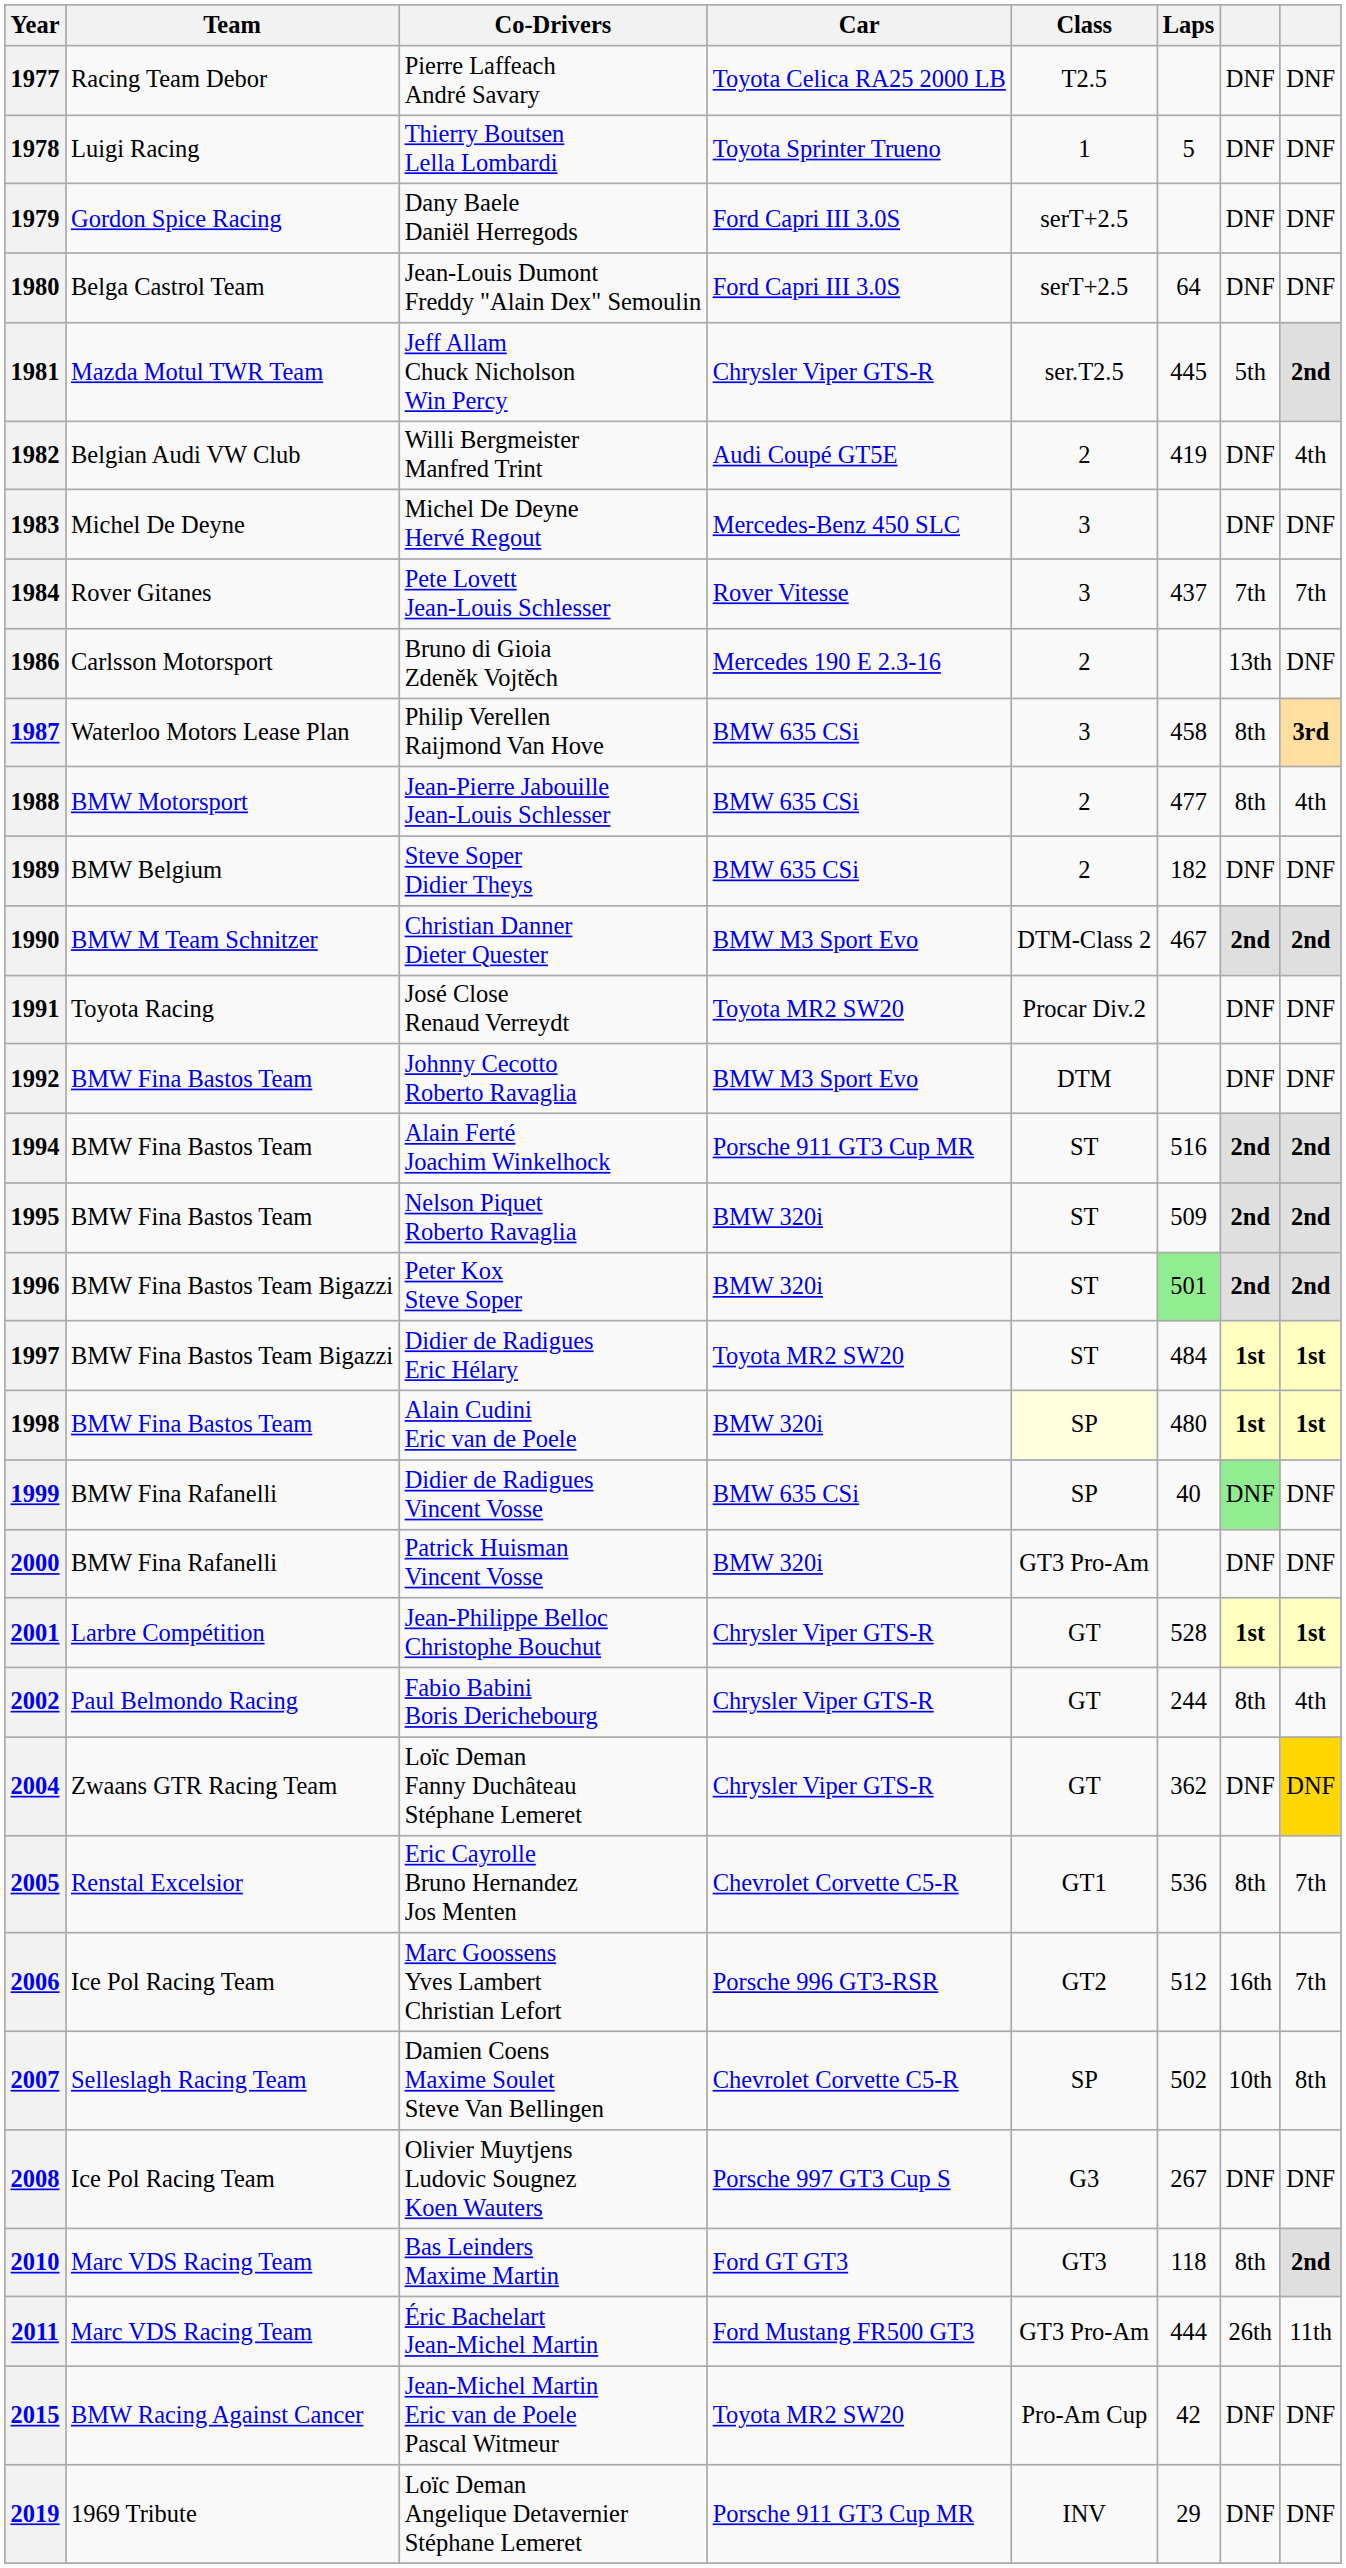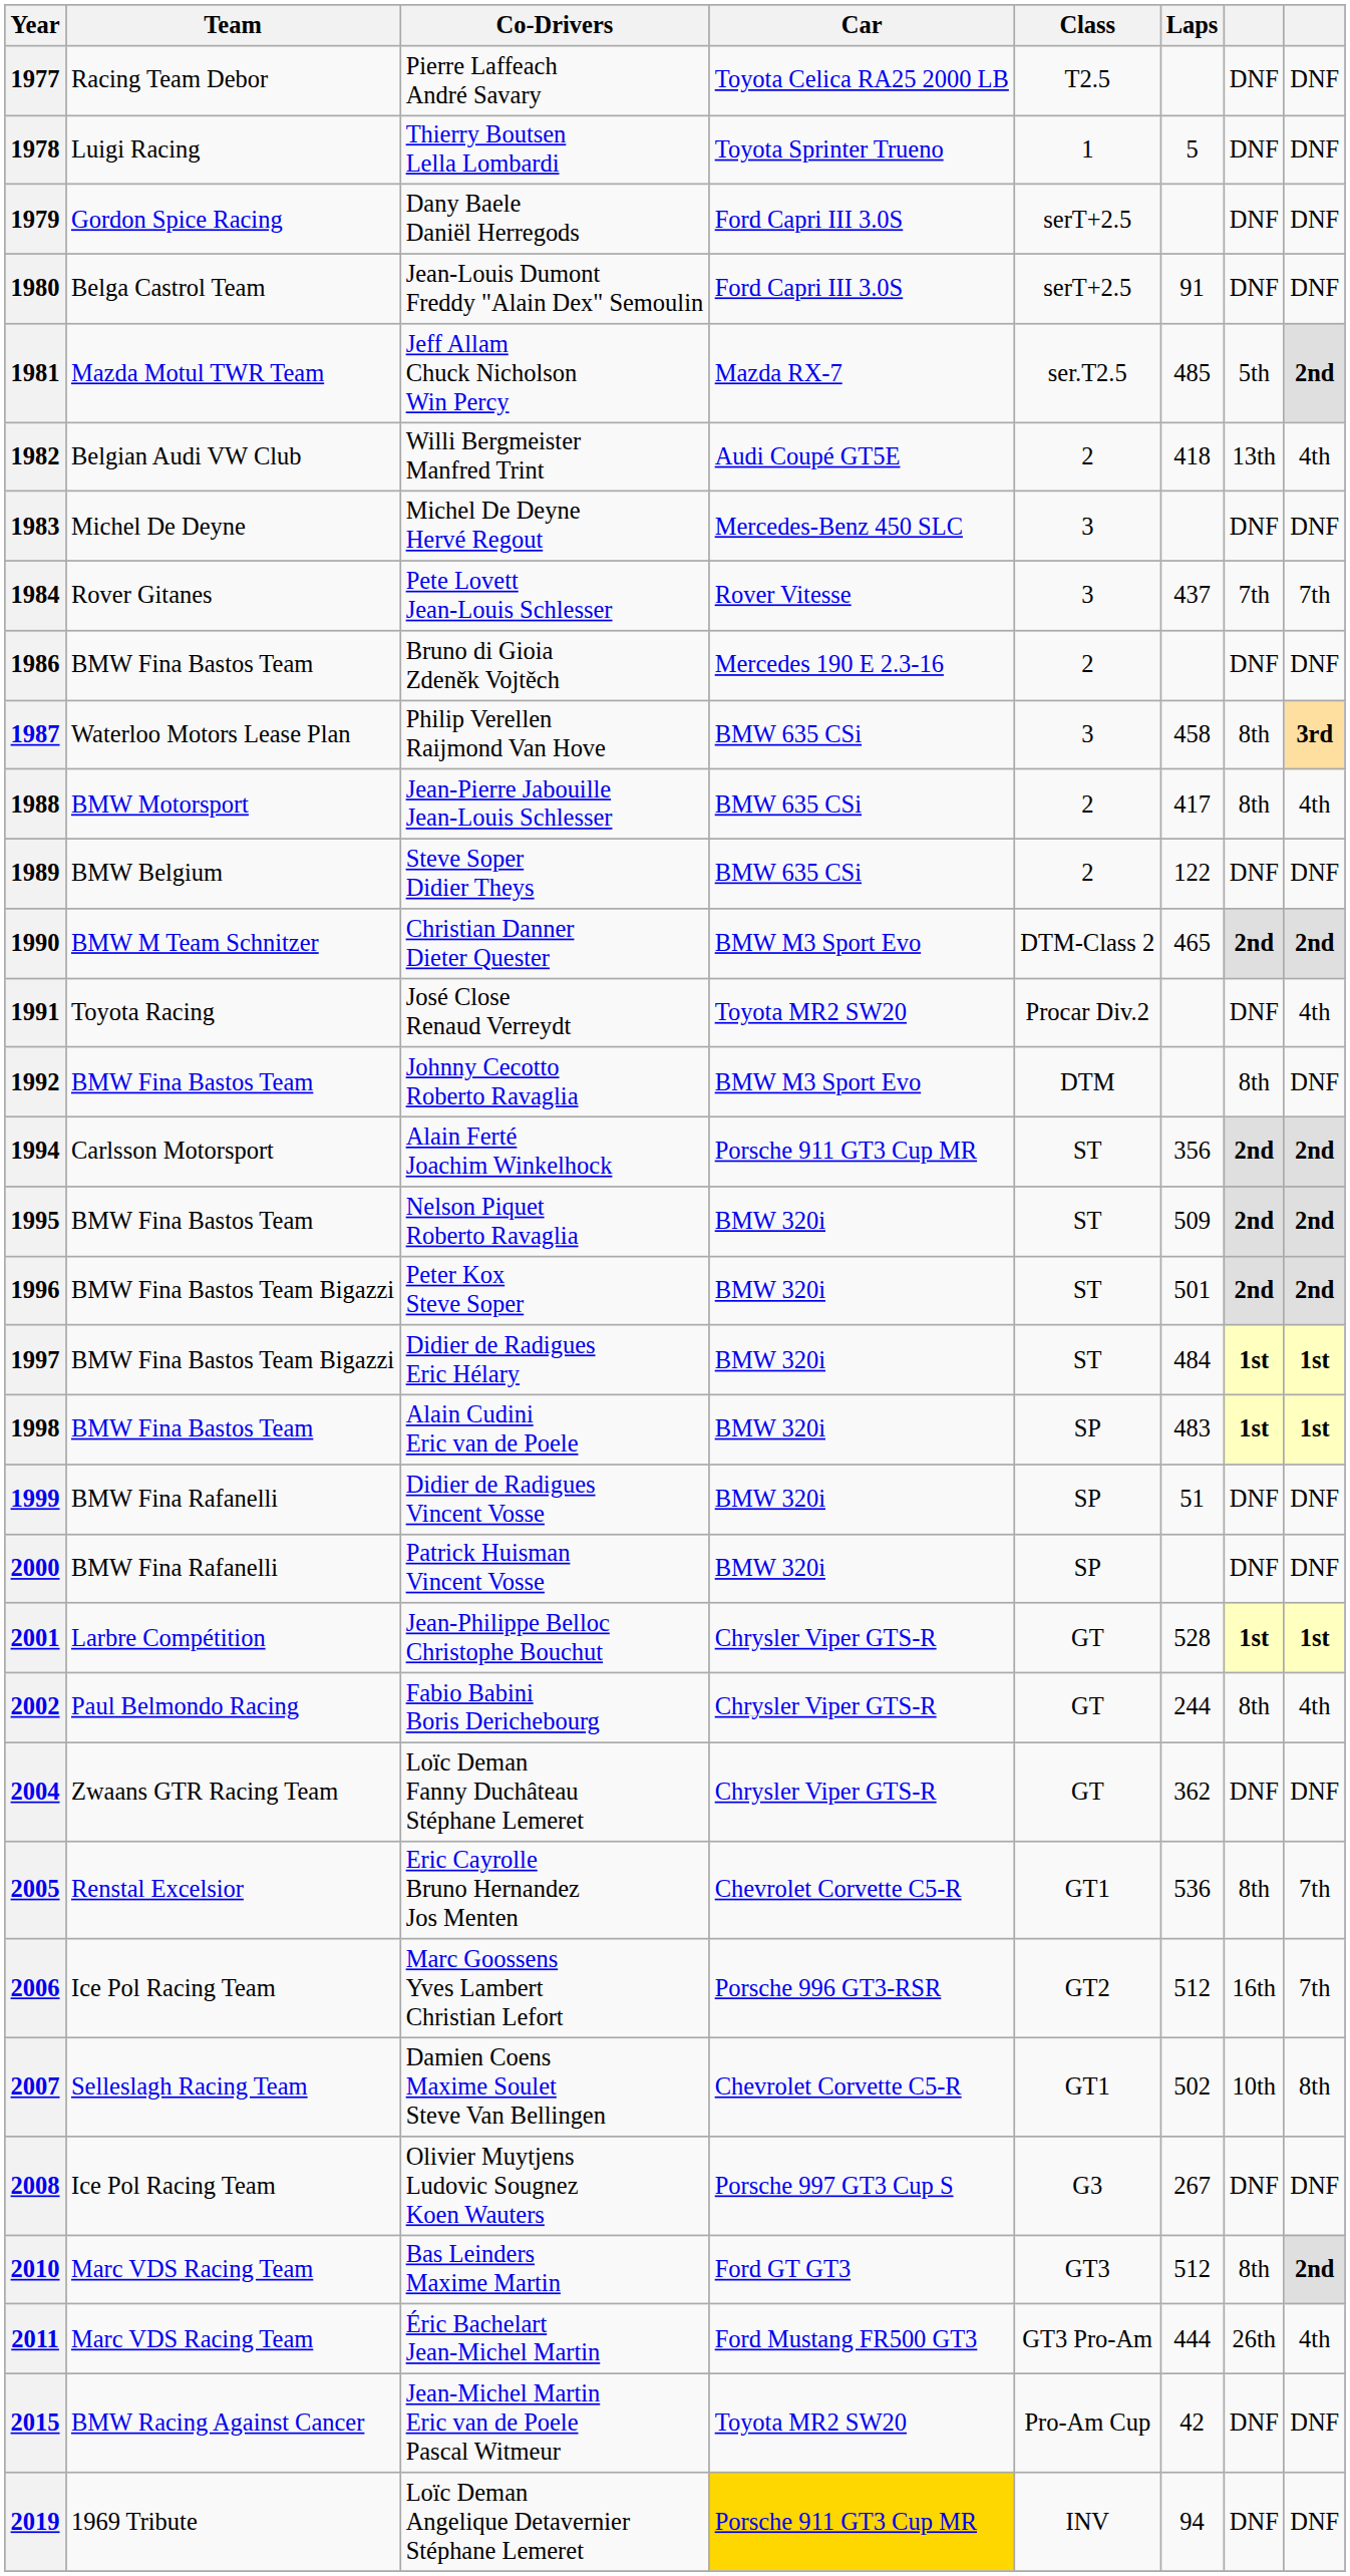1980 | Laps: 64 -> 91
1981 | Car: Chrysler Viper GTS-R -> Mazda RX-7
1981 | Laps: 445 -> 485
1982 | Laps: 419 -> 418
1982 | column 7: DNF -> 13th
1986 | Team: Carlsson Motorsport -> BMW Fina Bastos Team
1986 | column 7: 13th -> DNF
1988 | Laps: 477 -> 417
1989 | Laps: 182 -> 122
1990 | Laps: 467 -> 465
1991 | column 8: DNF -> 4th
1992 | column 7: DNF -> 8th
1994 | Team: BMW Fina Bastos Team -> Carlsson Motorsport
1994 | Laps: 516 -> 356
1996 | Laps: lightgreen background -> no background
1997 | Car: Toyota MR2 SW20 -> BMW 320i
1998 | Class: lightyellow background -> no background
1998 | Laps: 480 -> 483
1999 | Car: BMW 635 CSi -> BMW 320i
1999 | Laps: 40 -> 51
1999 | column 7: lightgreen background -> no background
2000 | Class: GT3 Pro-Am -> SP
2004 | column 8: gold background -> no background
2007 | Class: SP -> GT1
2010 | Laps: 118 -> 512
2011 | column 8: 11th -> 4th
2019 | Car: no background -> gold background
2019 | Laps: 29 -> 94
